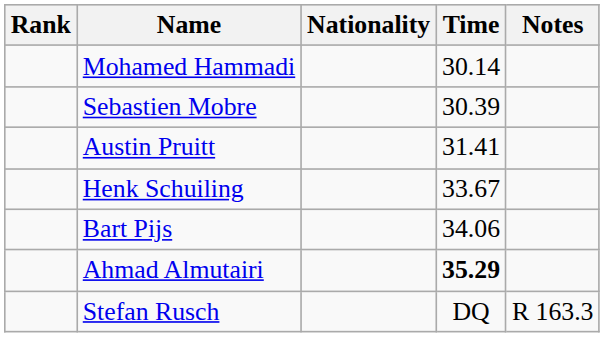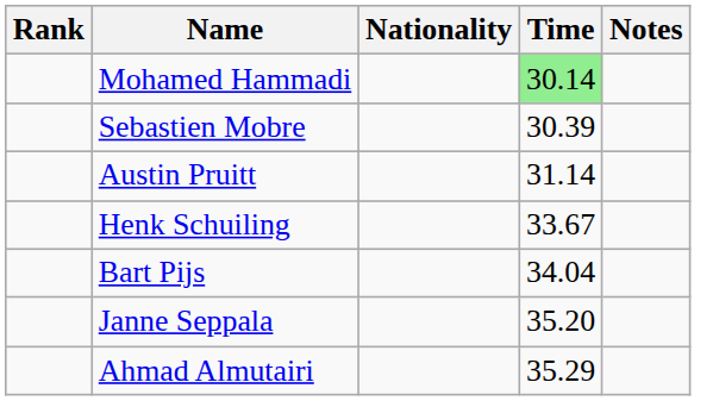Mohamed Hammadi | Time: no background -> lightgreen background
Austin Pruitt | Time: 31.41 -> 31.14
Bart Pijs | Time: 34.06 -> 34.04
+ row: Janne Seppala | 35.20
Ahmad Almutairi | Time: bold -> normal
- row: Stefan Rusch | DQ | R 163.3
